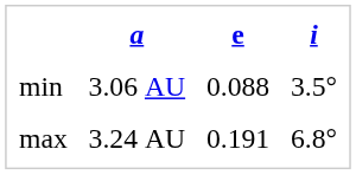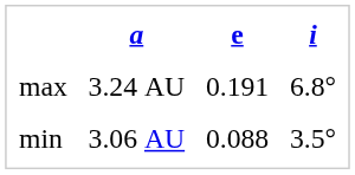rows swapped: min <-> max
